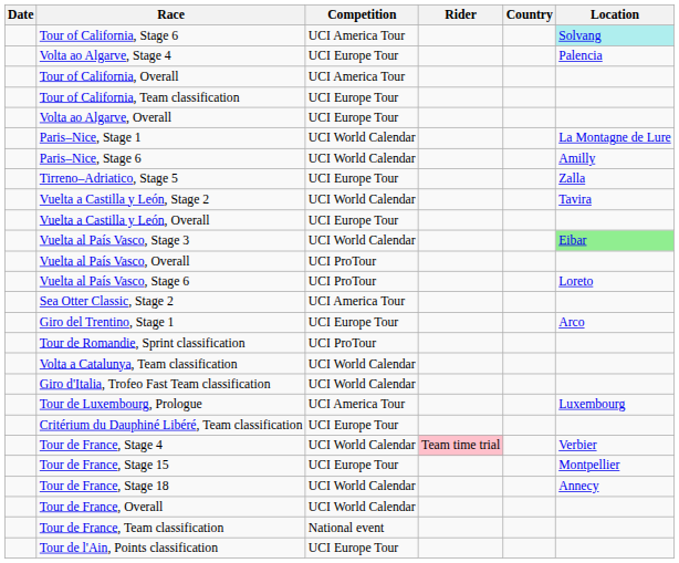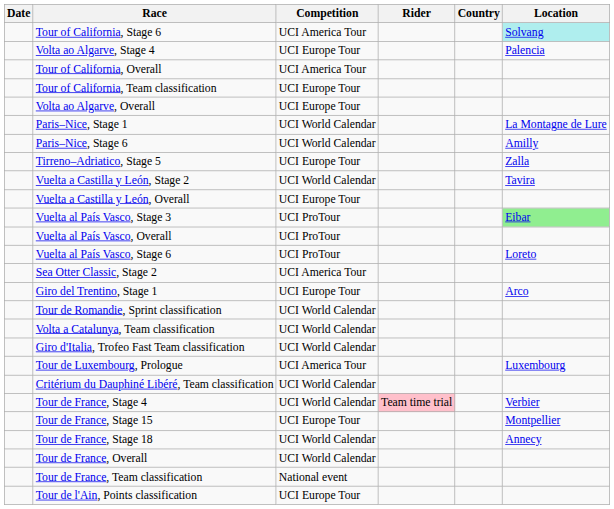Vuelta al País Vasco, Stage 3 | Competition: UCI World Calendar -> UCI ProTour
Tour de Romandie, Sprint classification | Competition: UCI ProTour -> UCI World Calendar
Critérium du Dauphiné Libéré, Team classification | Competition: UCI Europe Tour -> UCI World Calendar
